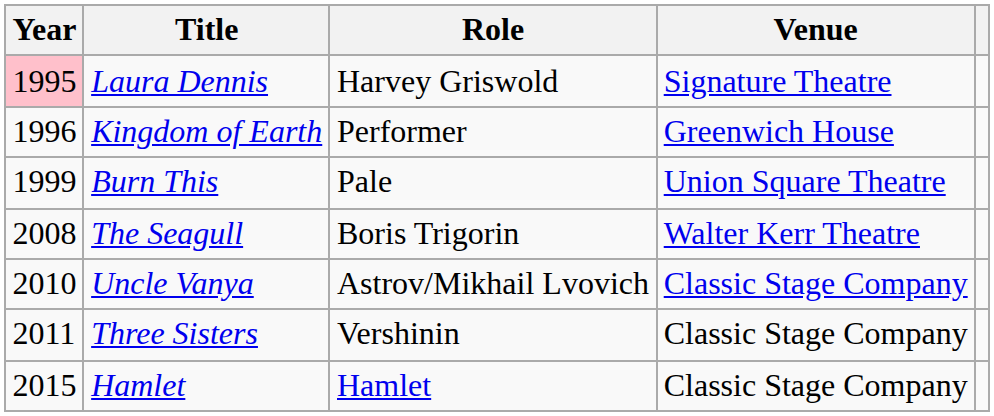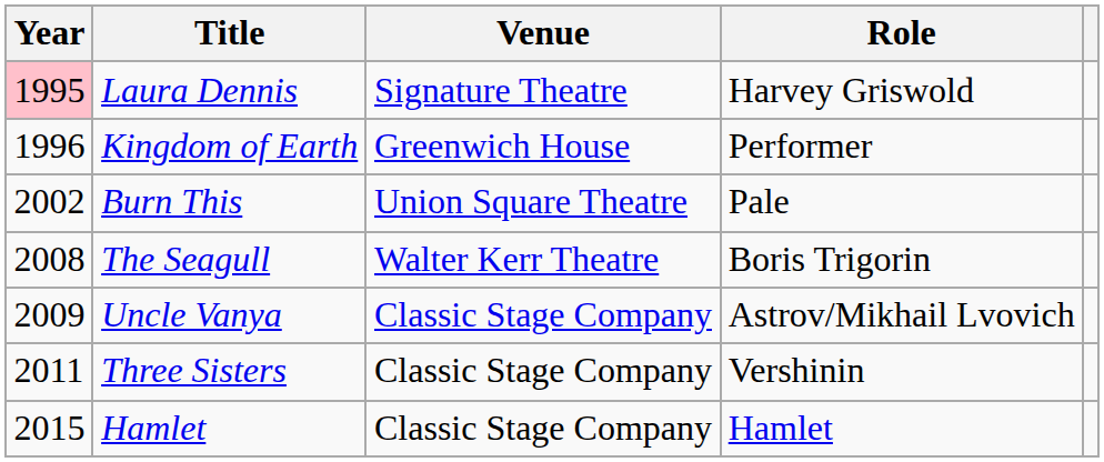columns swapped: Role <-> Venue
Burn This | Year: 1999 -> 2002
Uncle Vanya | Year: 2010 -> 2009
